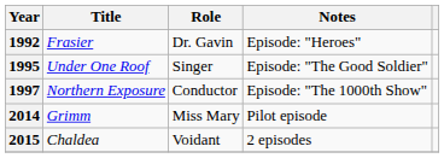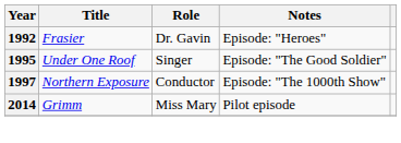- row: 2015 | Chaldea | Voidant | 2 episodes
